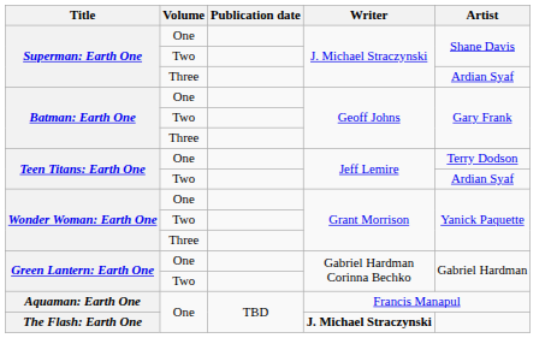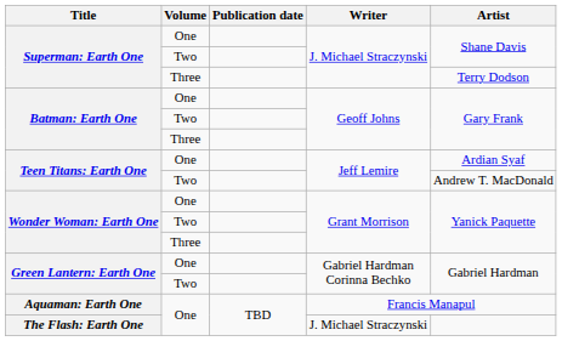Superman: Earth One / Three | Artist: Ardian Syaf -> Terry Dodson
Teen Titans: Earth One / One | Artist: Terry Dodson -> Ardian Syaf
Teen Titans: Earth One / Two | Artist: Ardian Syaf -> Andrew T. MacDonald
The Flash: Earth One | Writer: bold -> normal
